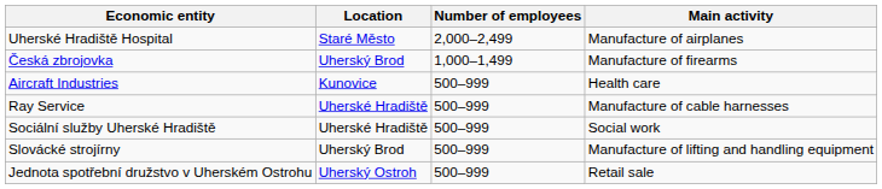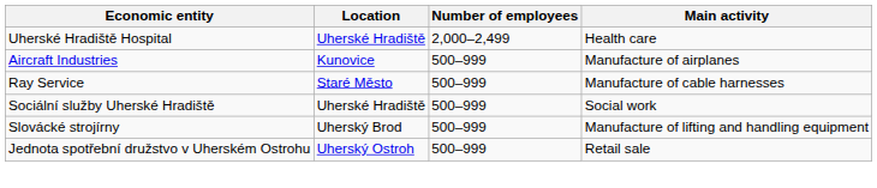Uherské Hradiště Hospital | Location: Staré Město -> Uherské Hradiště
Uherské Hradiště Hospital | Main activity: Manufacture of airplanes -> Health care
- row: Česká zbrojovka | Uherský Brod | 1,000–1,499 | Manufacture of firearms
Aircraft Industries | Main activity: Health care -> Manufacture of airplanes
Ray Service | Location: Uherské Hradiště -> Staré Město
